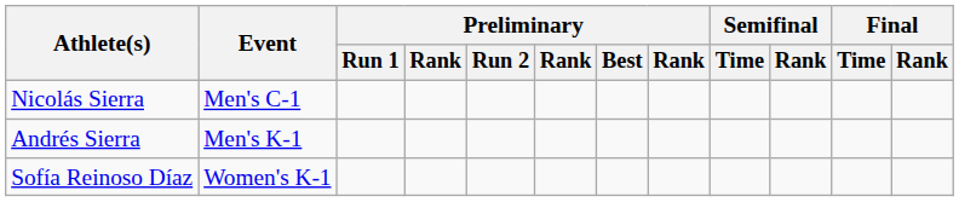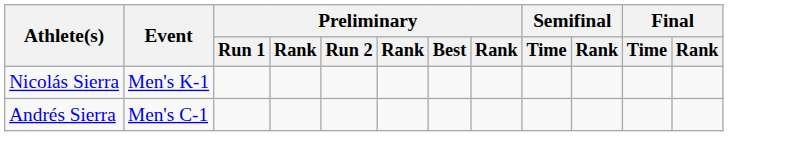Nicolás Sierra | Event: Men's C-1 -> Men's K-1
Andrés Sierra | Event: Men's K-1 -> Men's C-1
- row: Sofía Reinoso Díaz | Women's K-1
